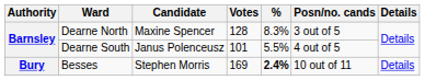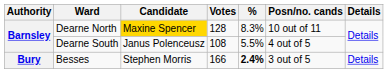Dearne North | Candidate: no background -> gold background
Dearne North | Posn/no. cands: 3 out of 5 -> 10 out of 11
Dearne South | Votes: 101 -> 108
Besses | Votes: 169 -> 166
Besses | Posn/no. cands: 10 out of 11 -> 3 out of 5
